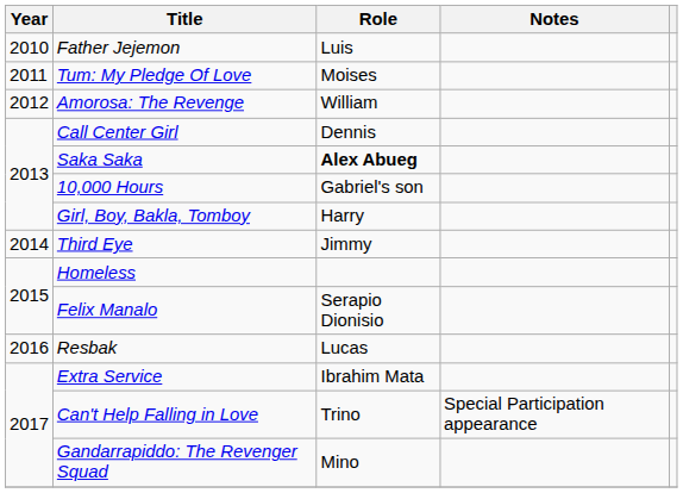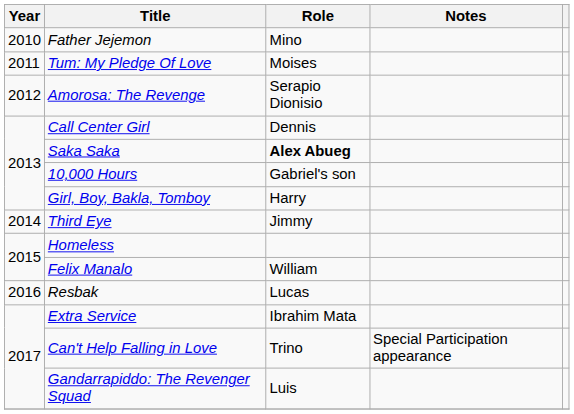Father Jejemon | Role: Luis -> Mino
Amorosa: The Revenge | Role: William -> Serapio Dionisio
Felix Manalo | Role: Serapio Dionisio -> William
Gandarrapiddo: The Revenger Squad | Role: Mino -> Luis
